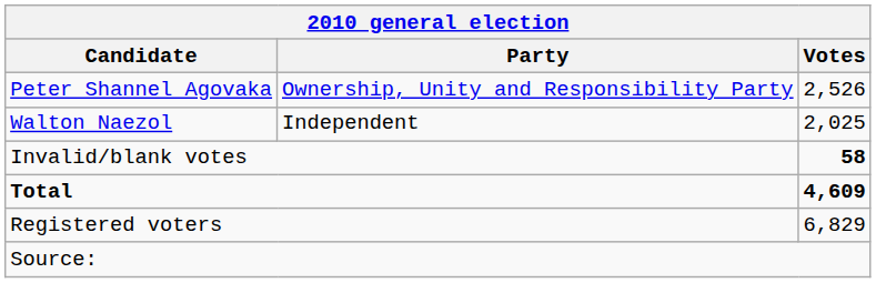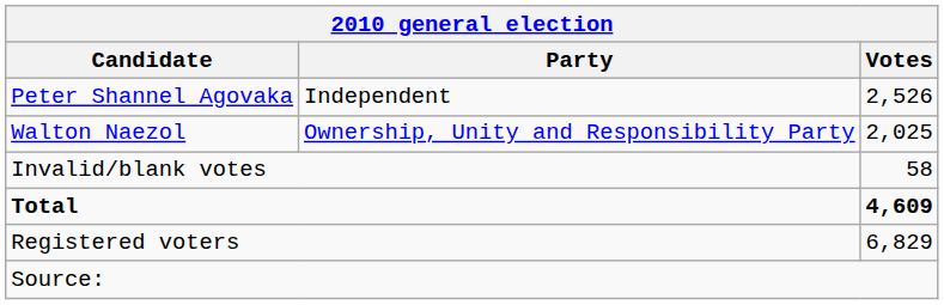Peter Shannel Agovaka | Party: Ownership, Unity and Responsibility Party -> Independent
Walton Naezol | Party: Independent -> Ownership, Unity and Responsibility Party
Invalid/blank votes | Votes: bold -> normal
